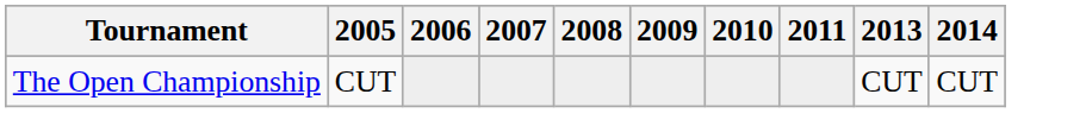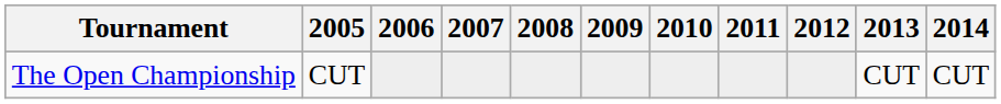+ column: 2012
